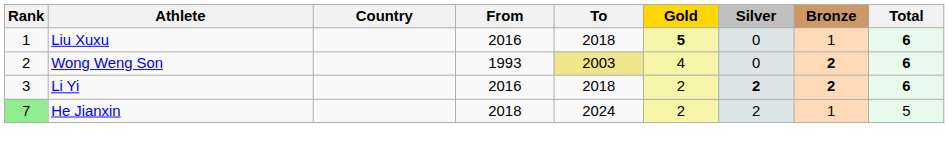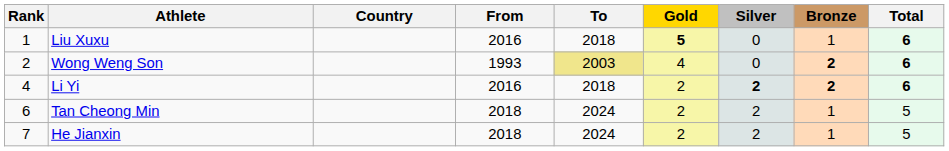Li Yi | Rank: 3 -> 4
+ row: 6 | Tan Cheong Min | 2018 | 2024 | 2 | 2 | 1 | 5
He Jianxin | Rank: lightgreen background -> no background
